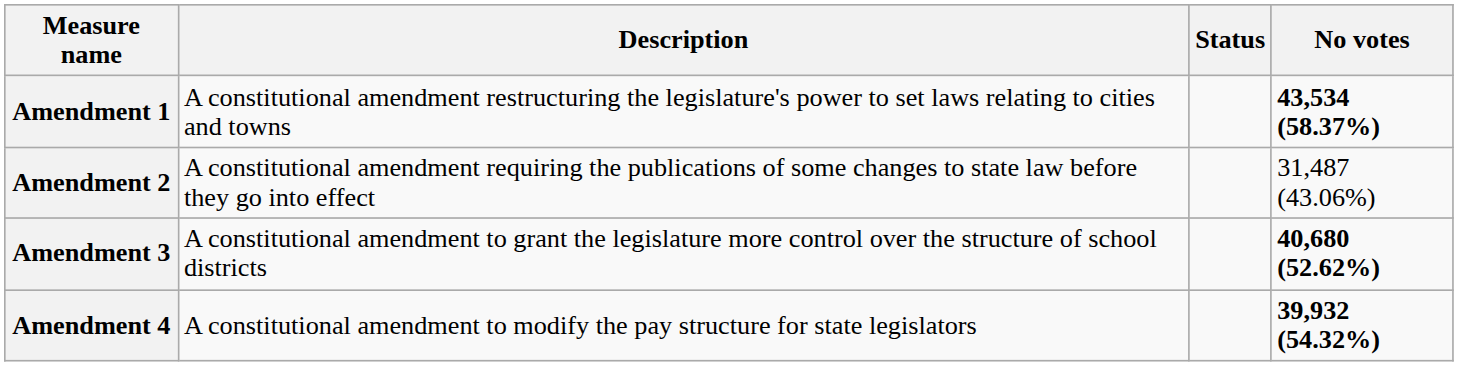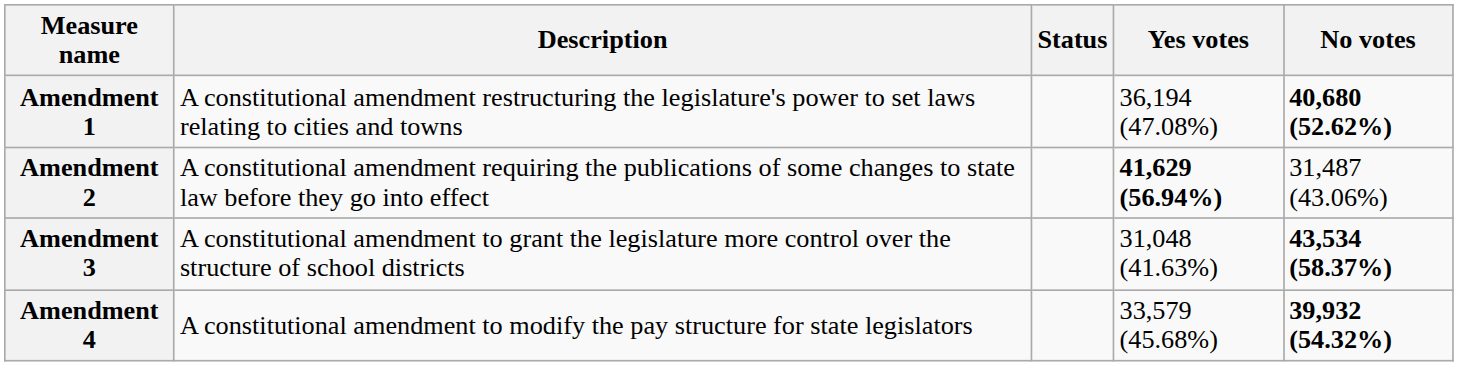+ column: Yes votes | 36,194 (47.08%) | 41,629 (56.94%) | 31,048 (41.63%) | 33,579 (45.68%)
Amendment 1 | No votes: 43,534 (58.37%) -> 40,680 (52.62%)
Amendment 3 | No votes: 40,680 (52.62%) -> 43,534 (58.37%)
